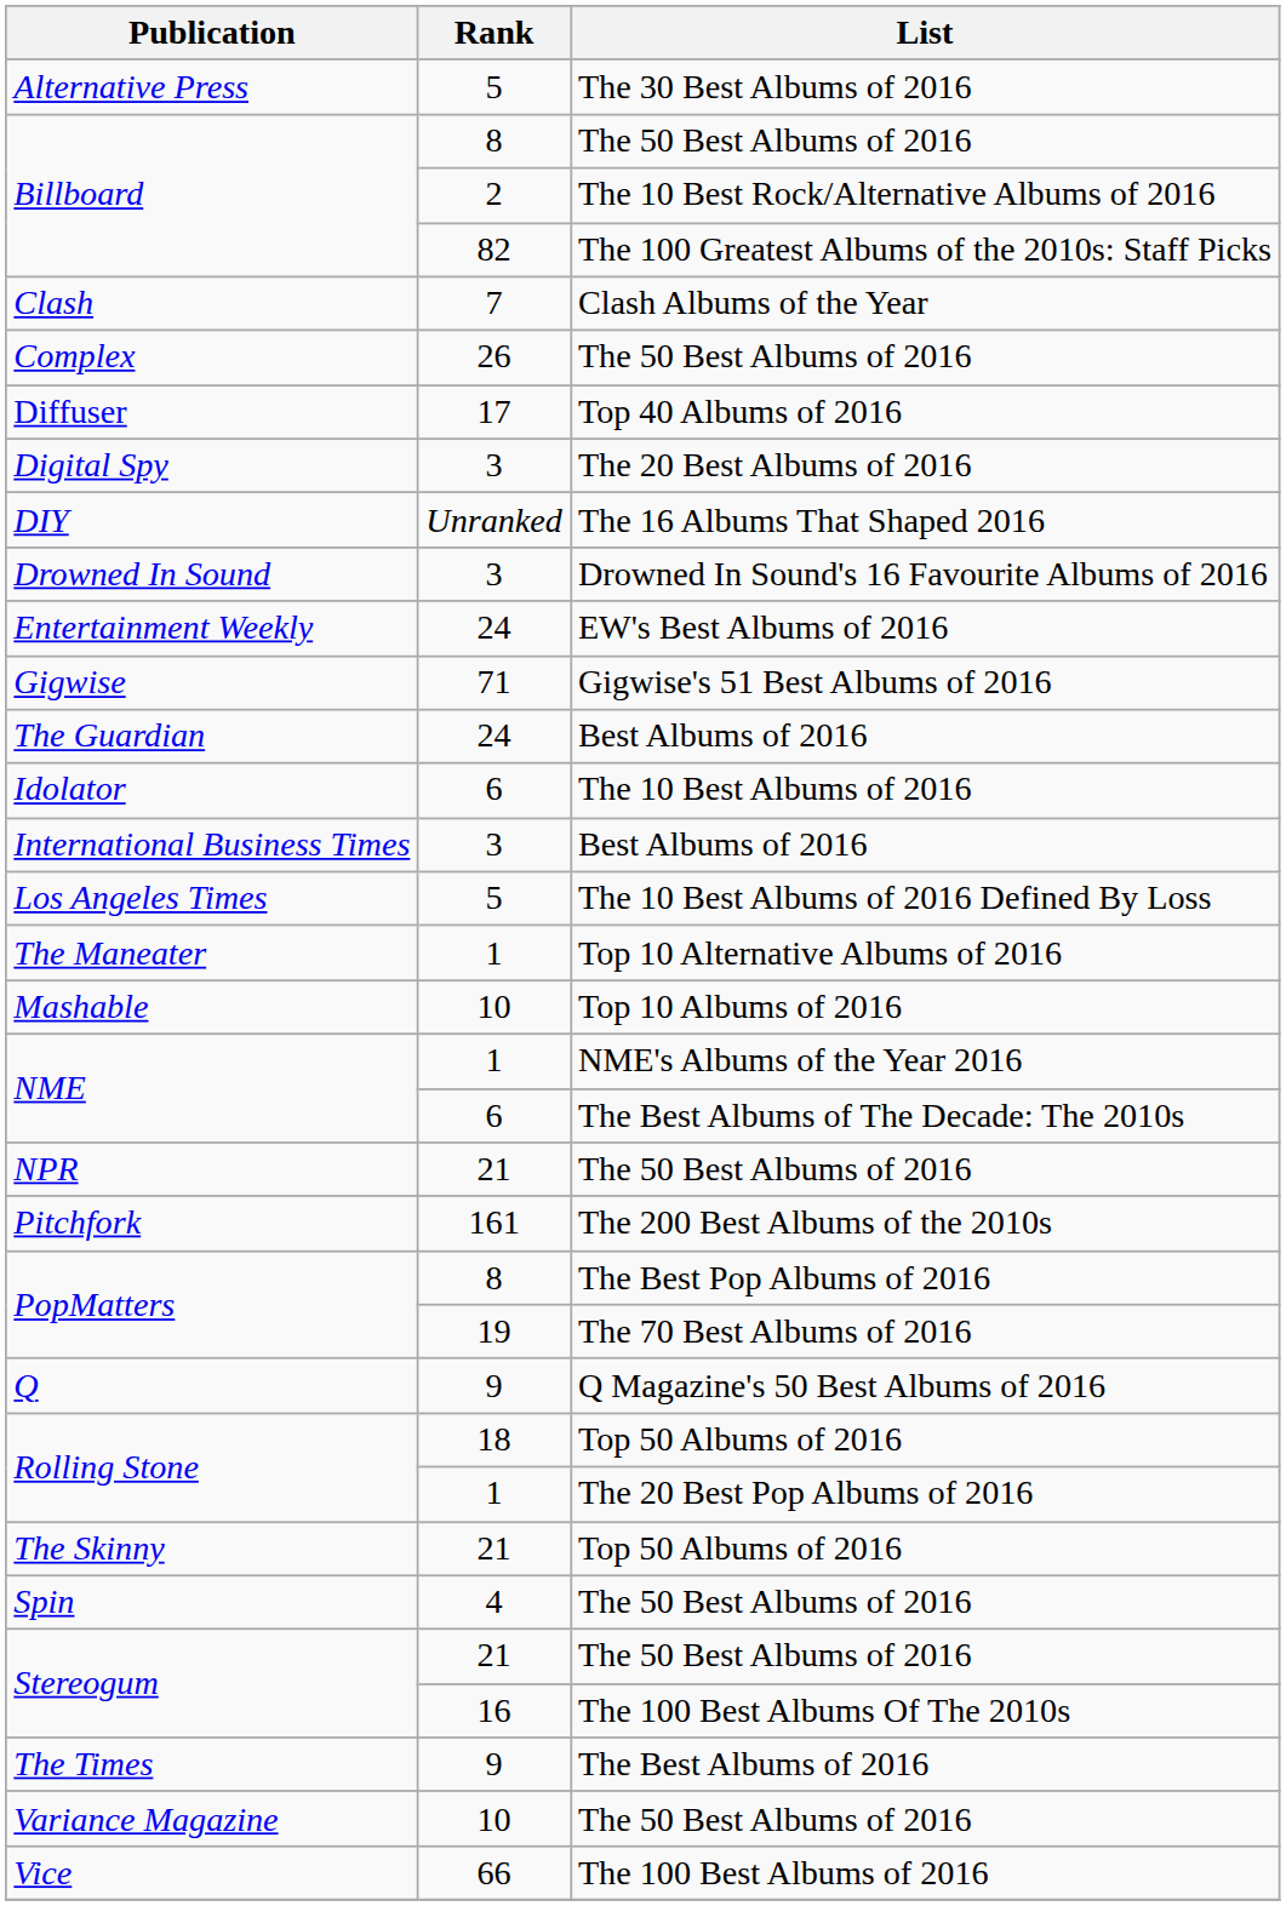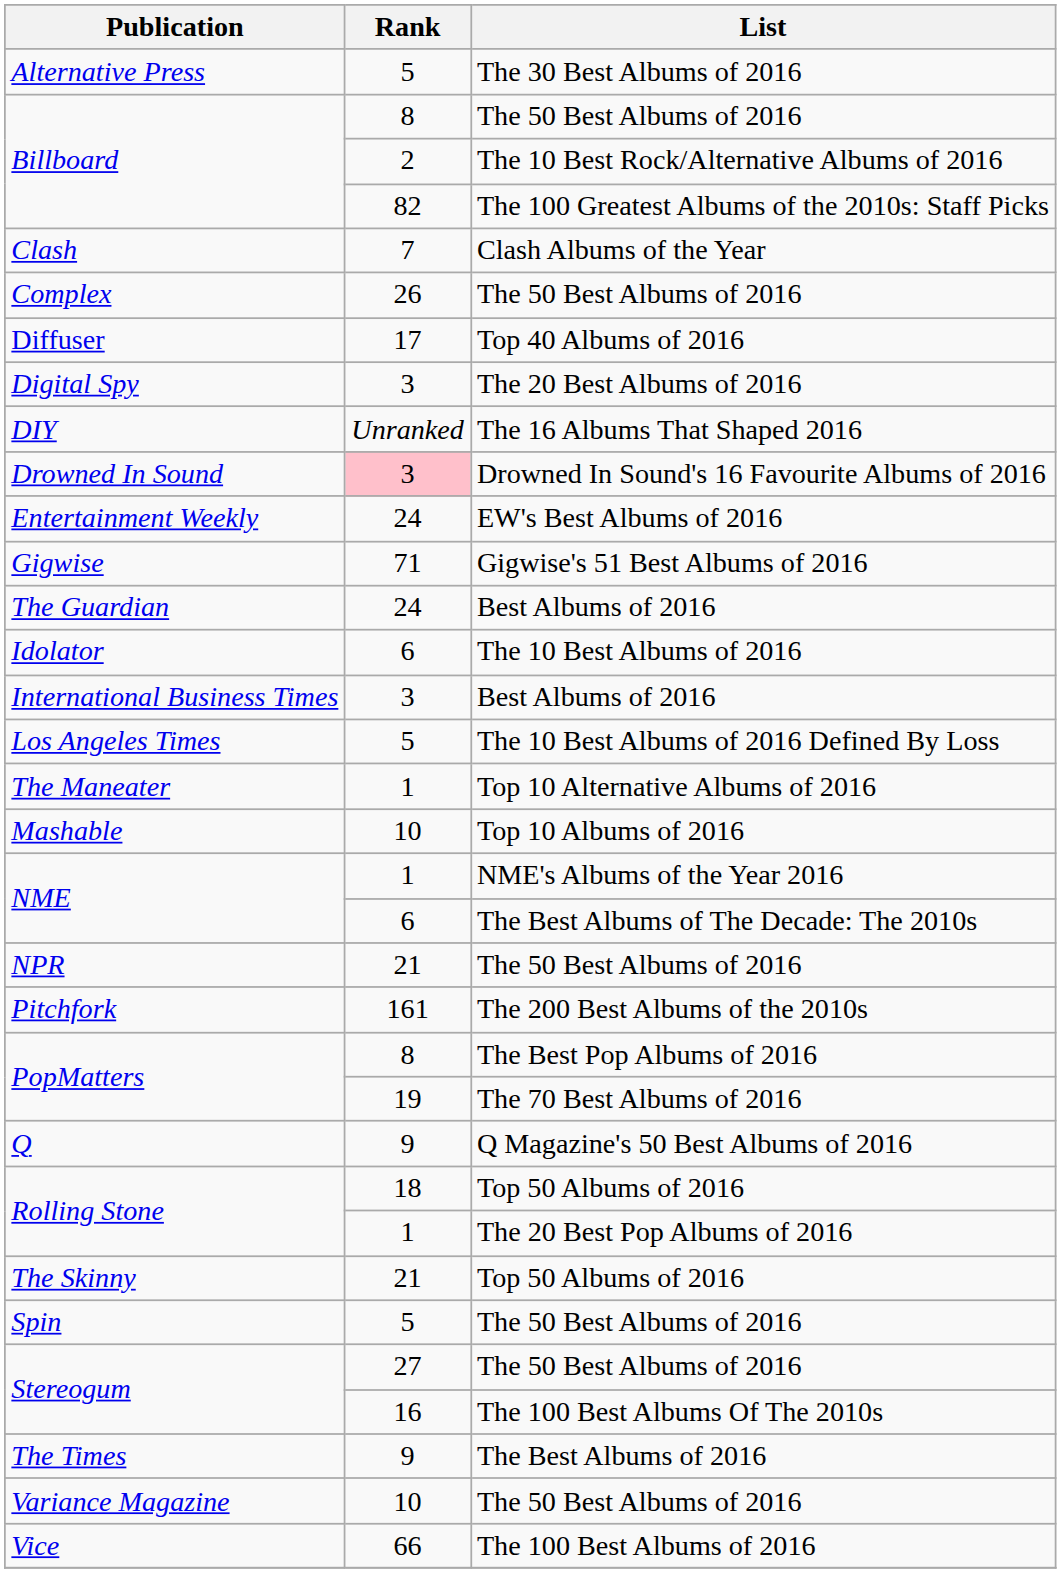Drowned In Sound | Rank: no background -> pink background
Spin | Rank: 4 -> 5
Stereogum / The 50 Best Albums of 2016 | Rank: 21 -> 27
